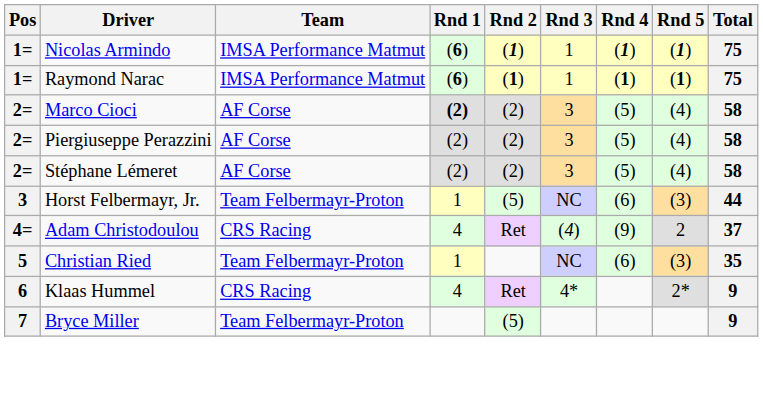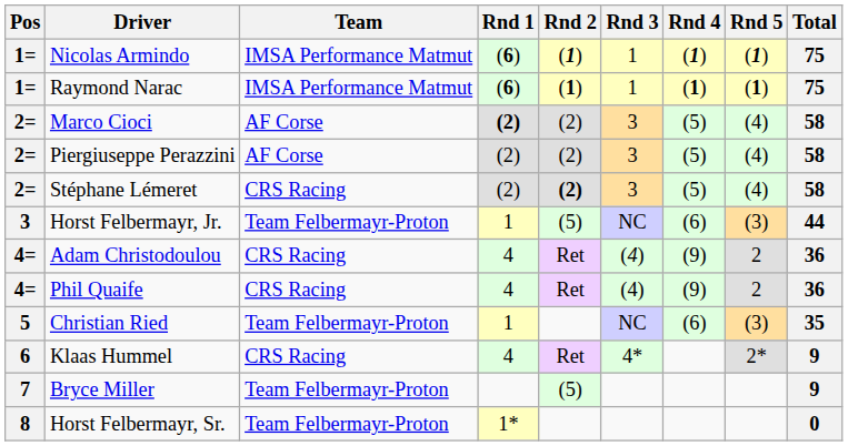Stéphane Lémeret | Team: AF Corse -> CRS Racing
Stéphane Lémeret | Rnd 2: normal -> bold
Adam Christodoulou | Total: 37 -> 36
+ row: 4= | Phil Quaife | CRS Racing | 4 | Ret | (4) | (9) | 2 | 36
+ row: 8 | Horst Felbermayr, Sr. | Team Felbermayr-Proton | 1* | 0
